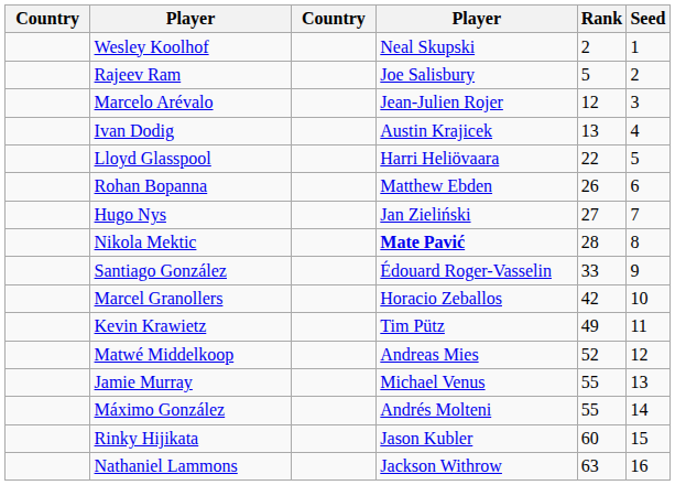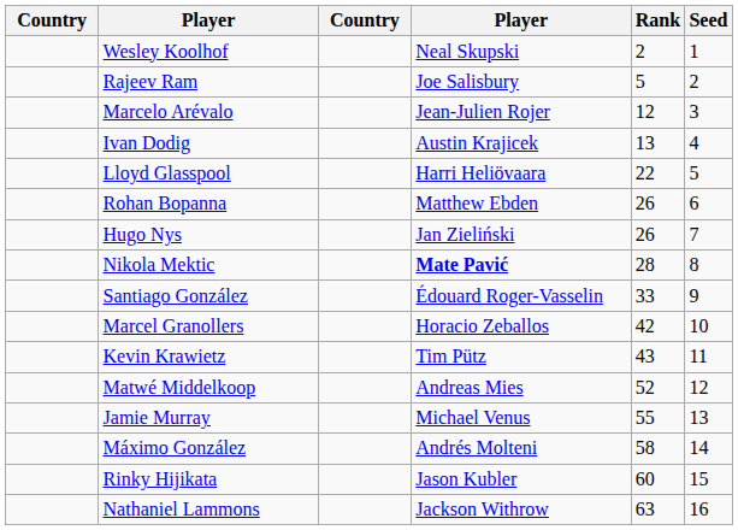Hugo Nys | Rank: 27 -> 26
Kevin Krawietz | Rank: 49 -> 43
Máximo González | Rank: 55 -> 58
